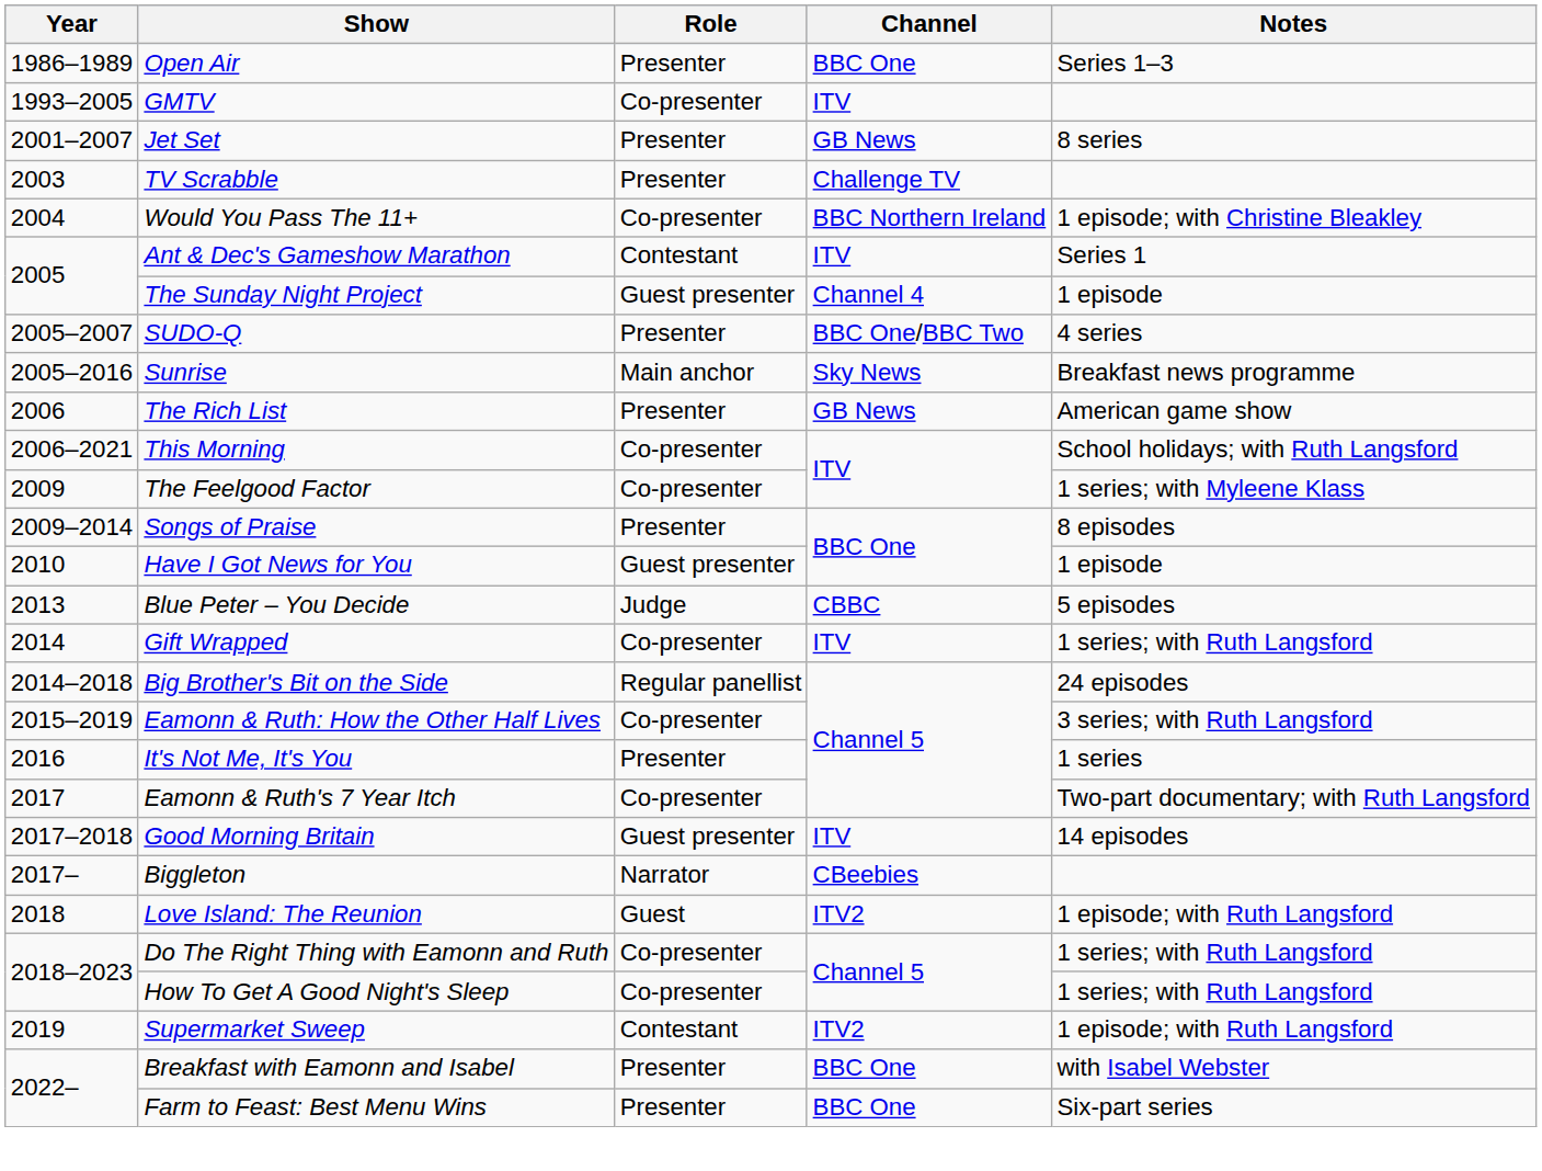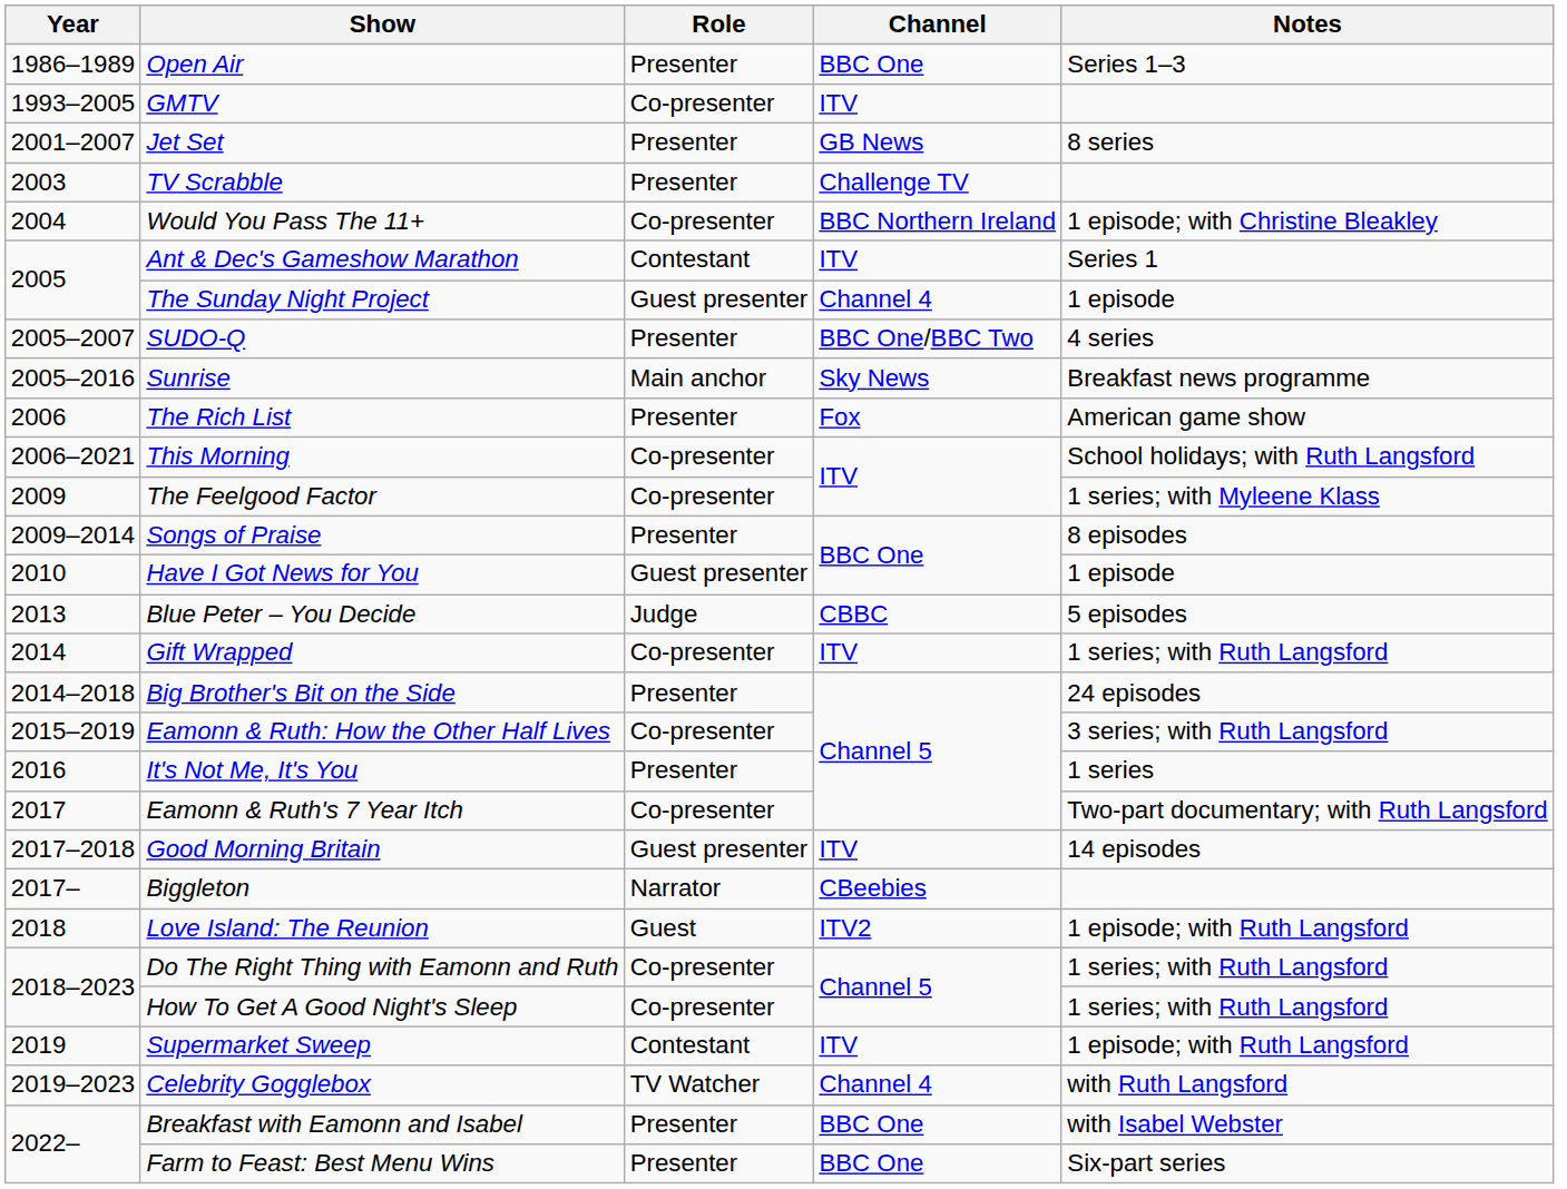The Rich List | Channel: GB News -> Fox
Big Brother's Bit on the Side | Role: Regular panellist -> Presenter
Supermarket Sweep | Channel: ITV2 -> ITV
+ row: 2019–2023 | Celebrity Gogglebox | TV Watcher | Channel 4 | with Ruth Langsford
